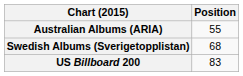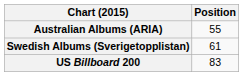Swedish Albums (Sverigetopplistan) | Position: 68 -> 61
